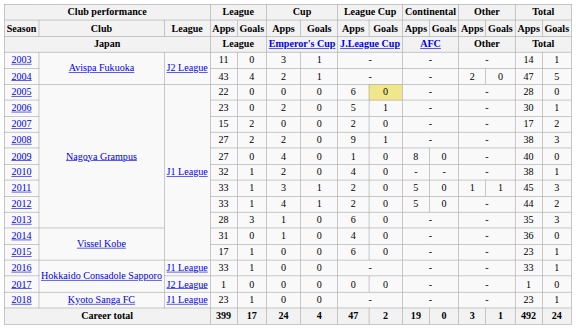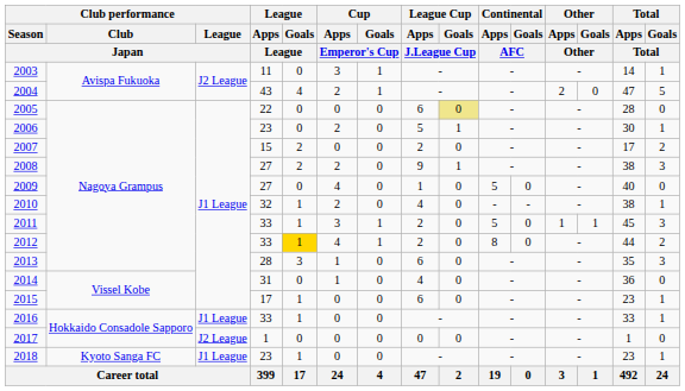2009 | Continental / Apps / AFC: 8 -> 5
2012 | League / Goals / League: no background -> gold background
2012 | Continental / Apps / AFC: 5 -> 8
